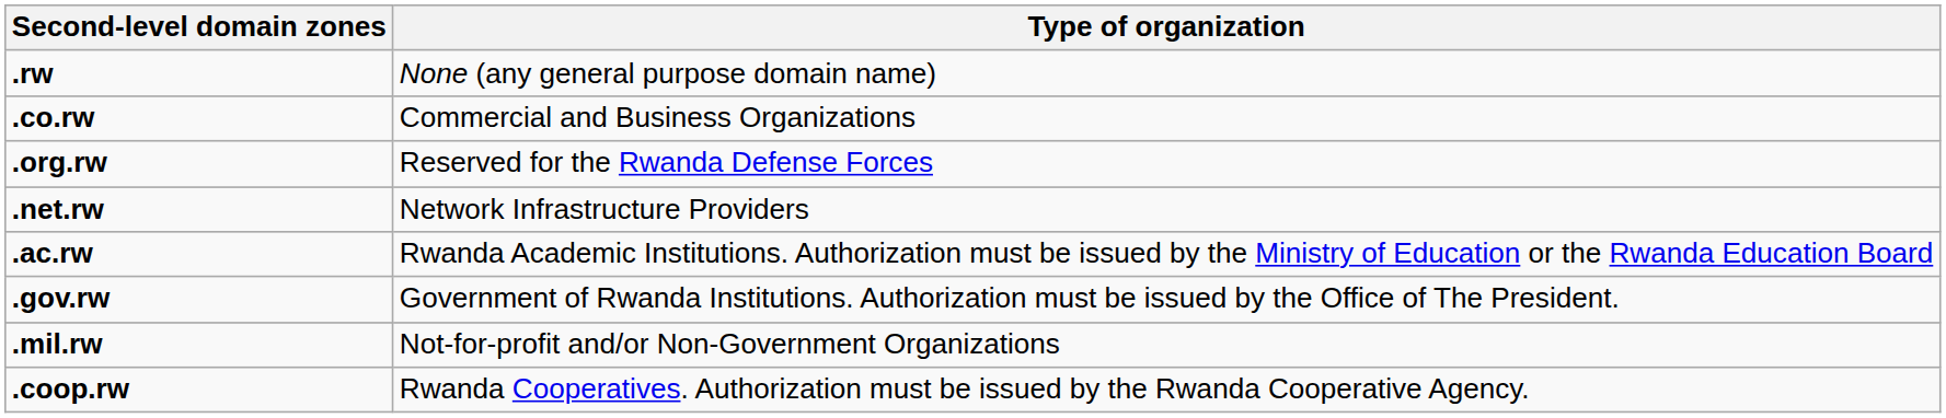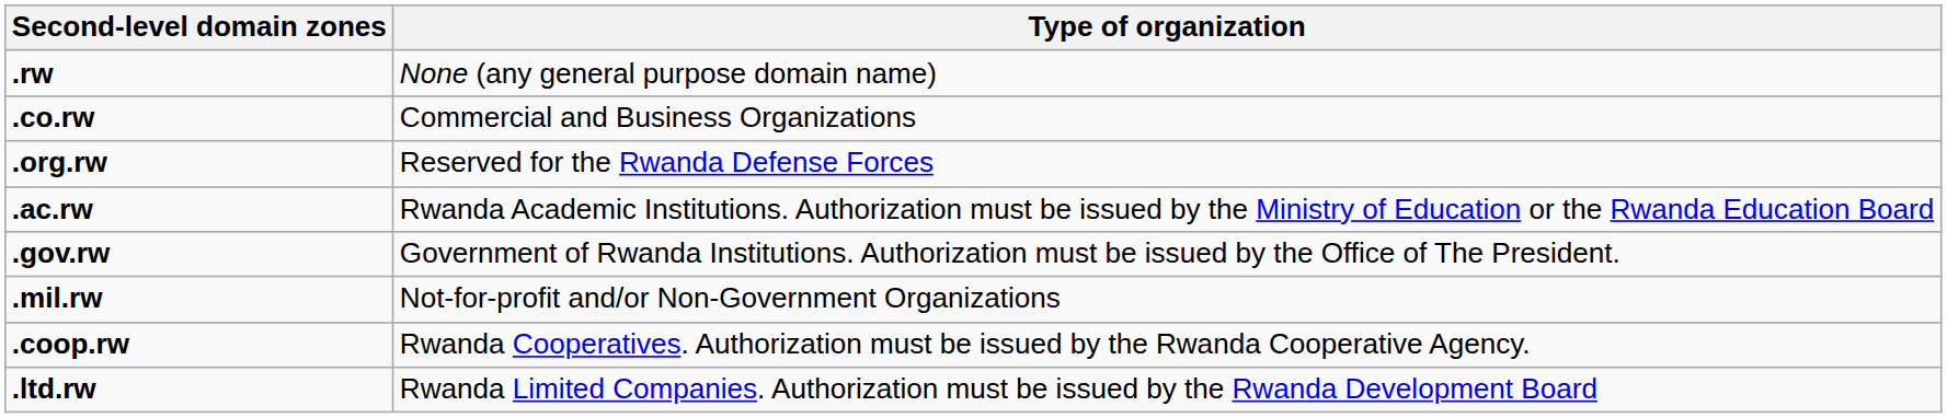- row: .net.rw | Network Infrastructure Providers
+ row: .ltd.rw | Rwanda Limited Companies. Authorization must be issued by the Rwanda Development Board
